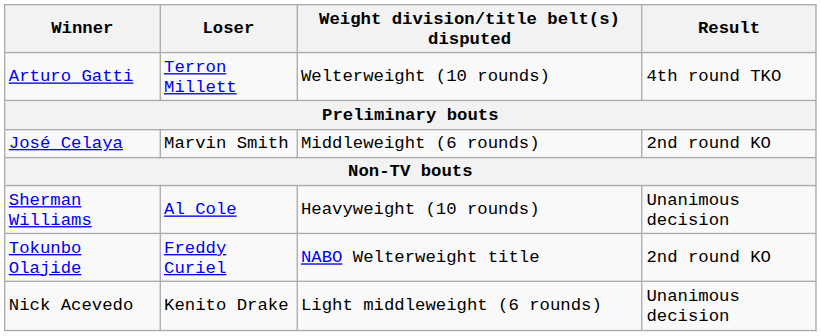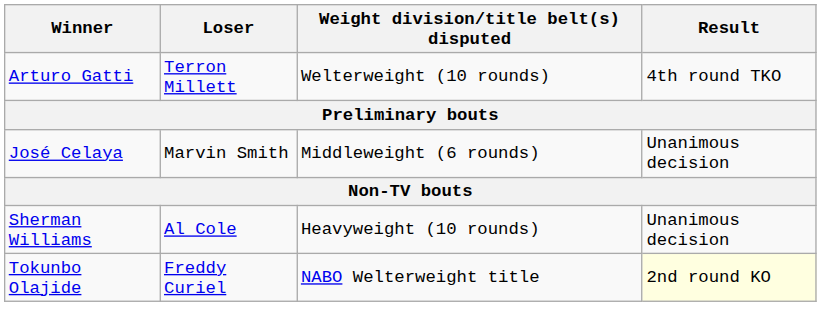José Celaya | Result: 2nd round KO -> Unanimous decision
Tokunbo Olajide | Result: no background -> lightyellow background
- row: Nick Acevedo | Kenito Drake | Light middleweight (6 rounds) | Unanimous decision
